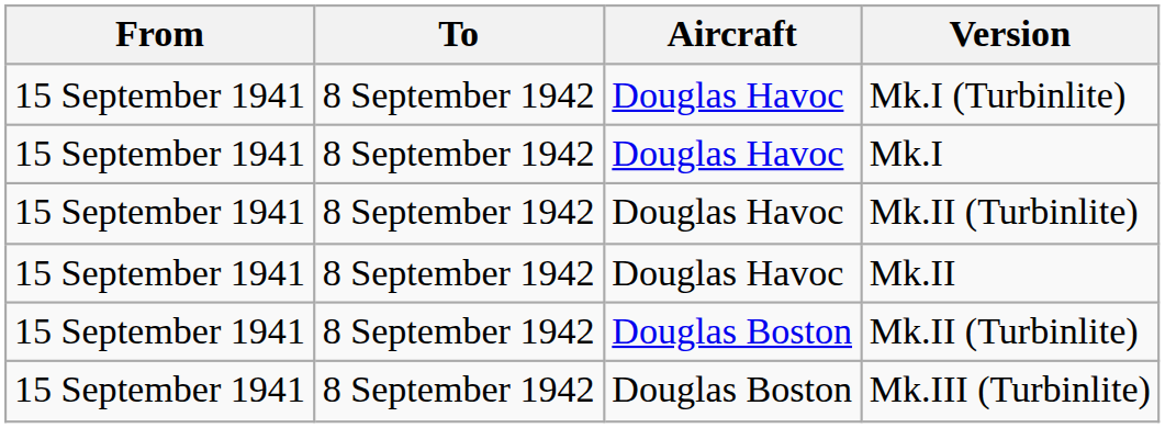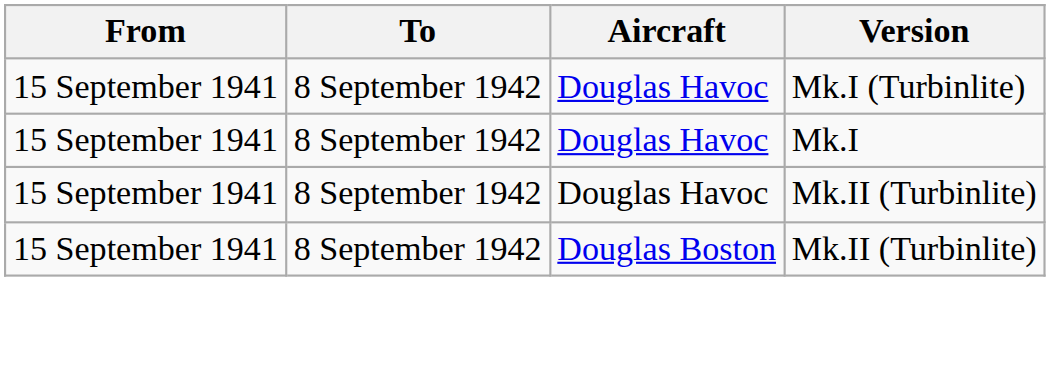- row: 15 September 1941 | 8 September 1942 | Douglas Havoc | Mk.II
- row: 15 September 1941 | 8 September 1942 | Douglas Boston | Mk.III (Turbinlite)
